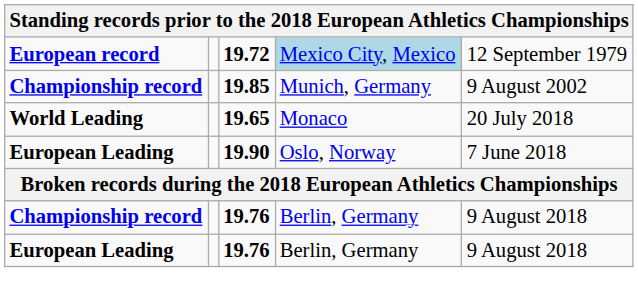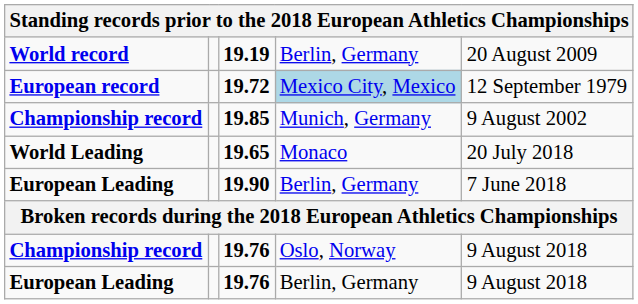+ row: World record | 19.19 | Berlin, Germany | 20 August 2009
19.90 | column 4: Oslo, Norway -> Berlin, Germany
Championship record / 19.76 | column 4: Berlin, Germany -> Oslo, Norway
